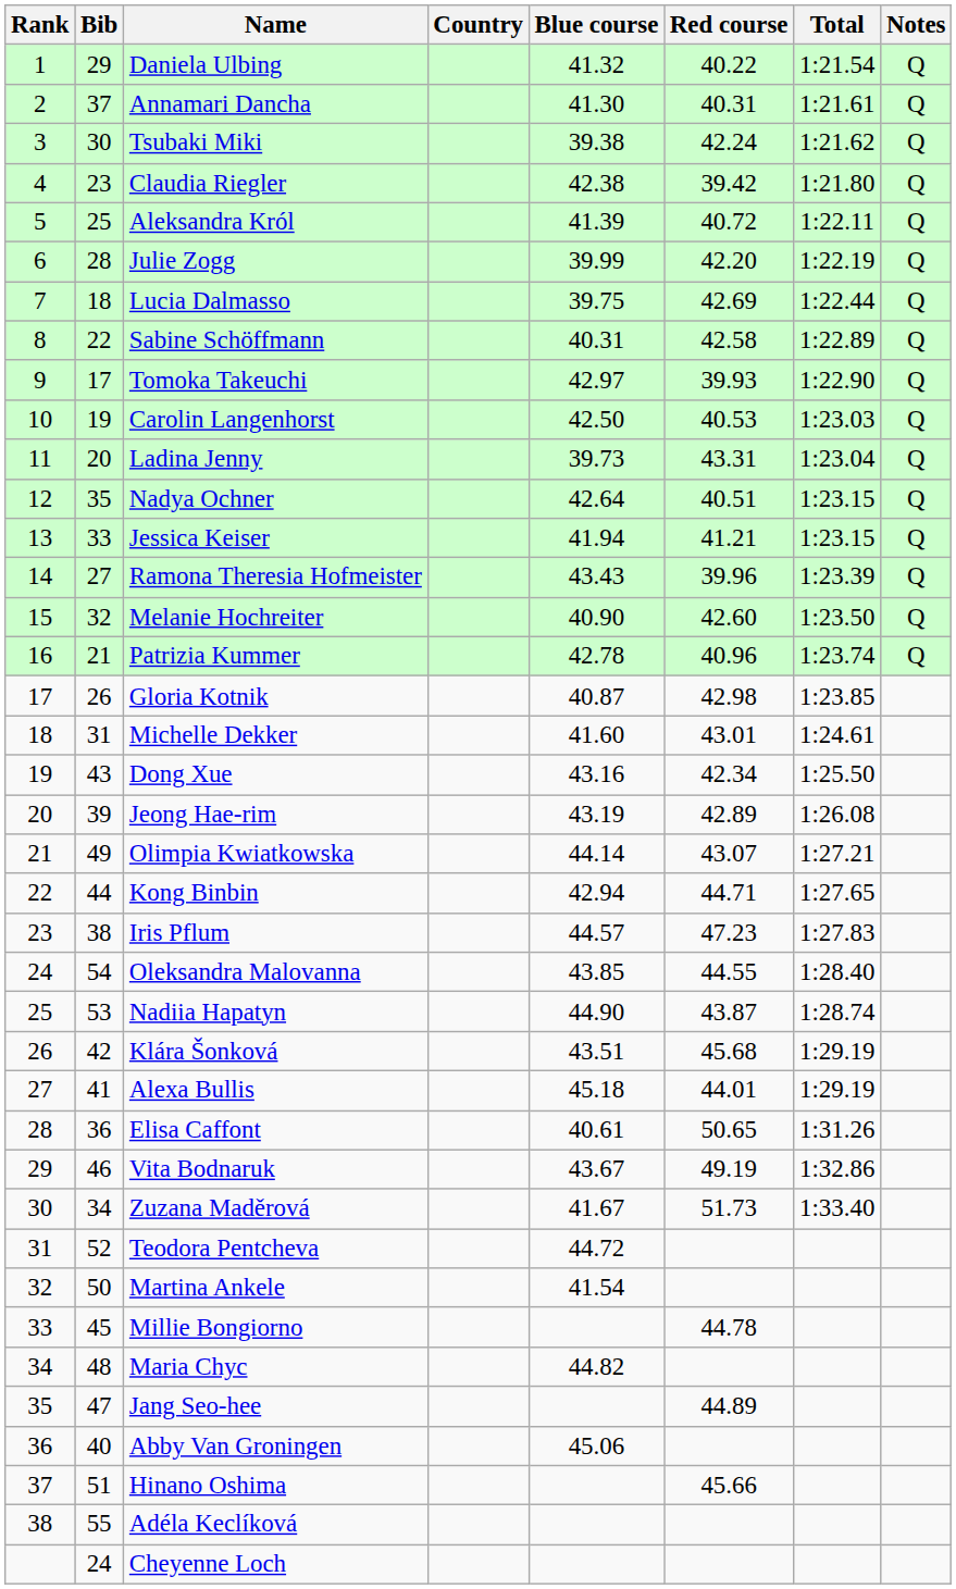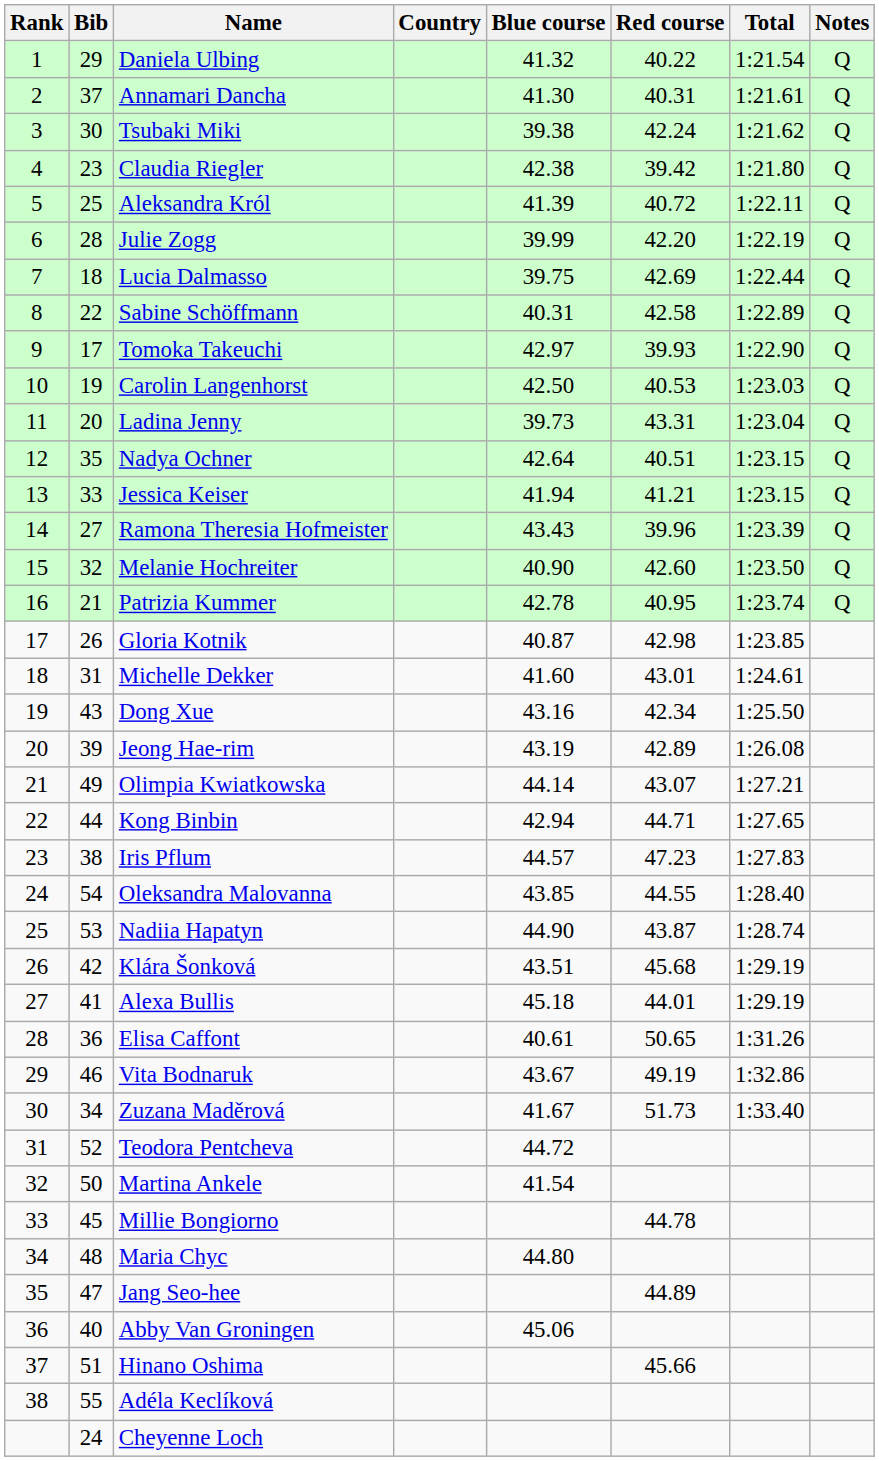Patrizia Kummer | Red course: 40.96 -> 40.95
Maria Chyc | Blue course: 44.82 -> 44.80
